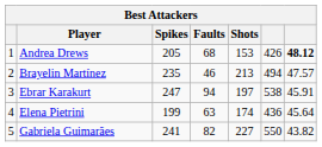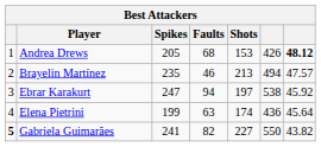Ebrar Karakurt | column 7: 45.91 -> 45.92
Gabriela Guimarães | column 1: normal -> bold
